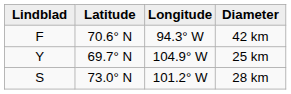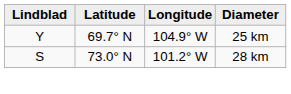- row: F | 70.6° N | 94.3° W | 42 km
